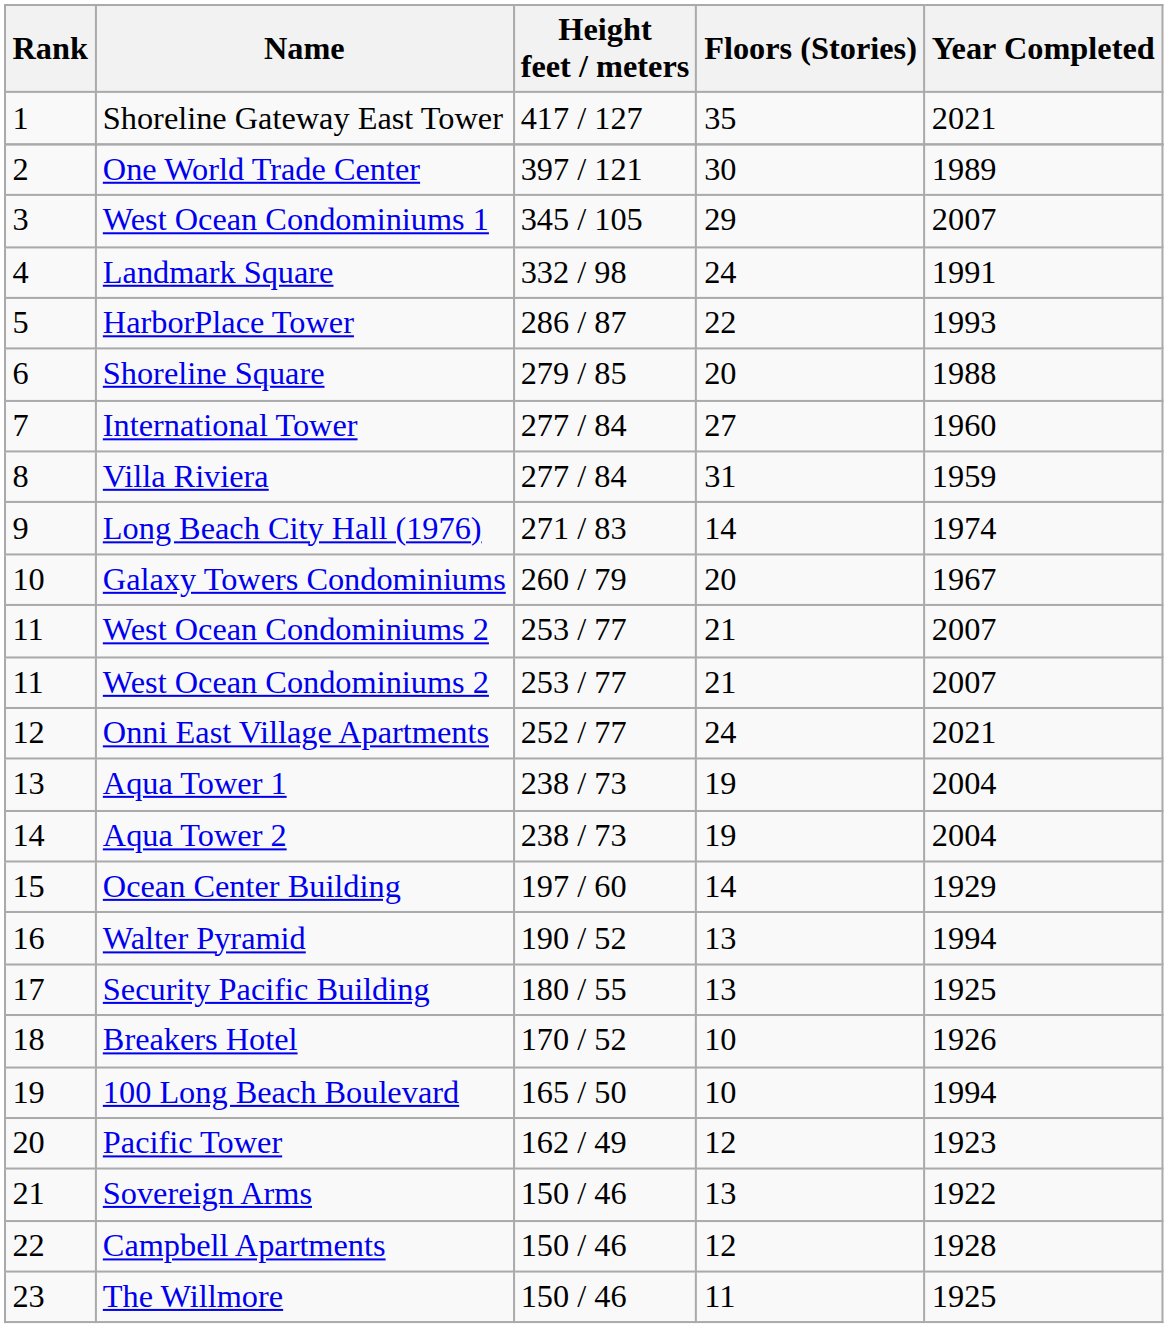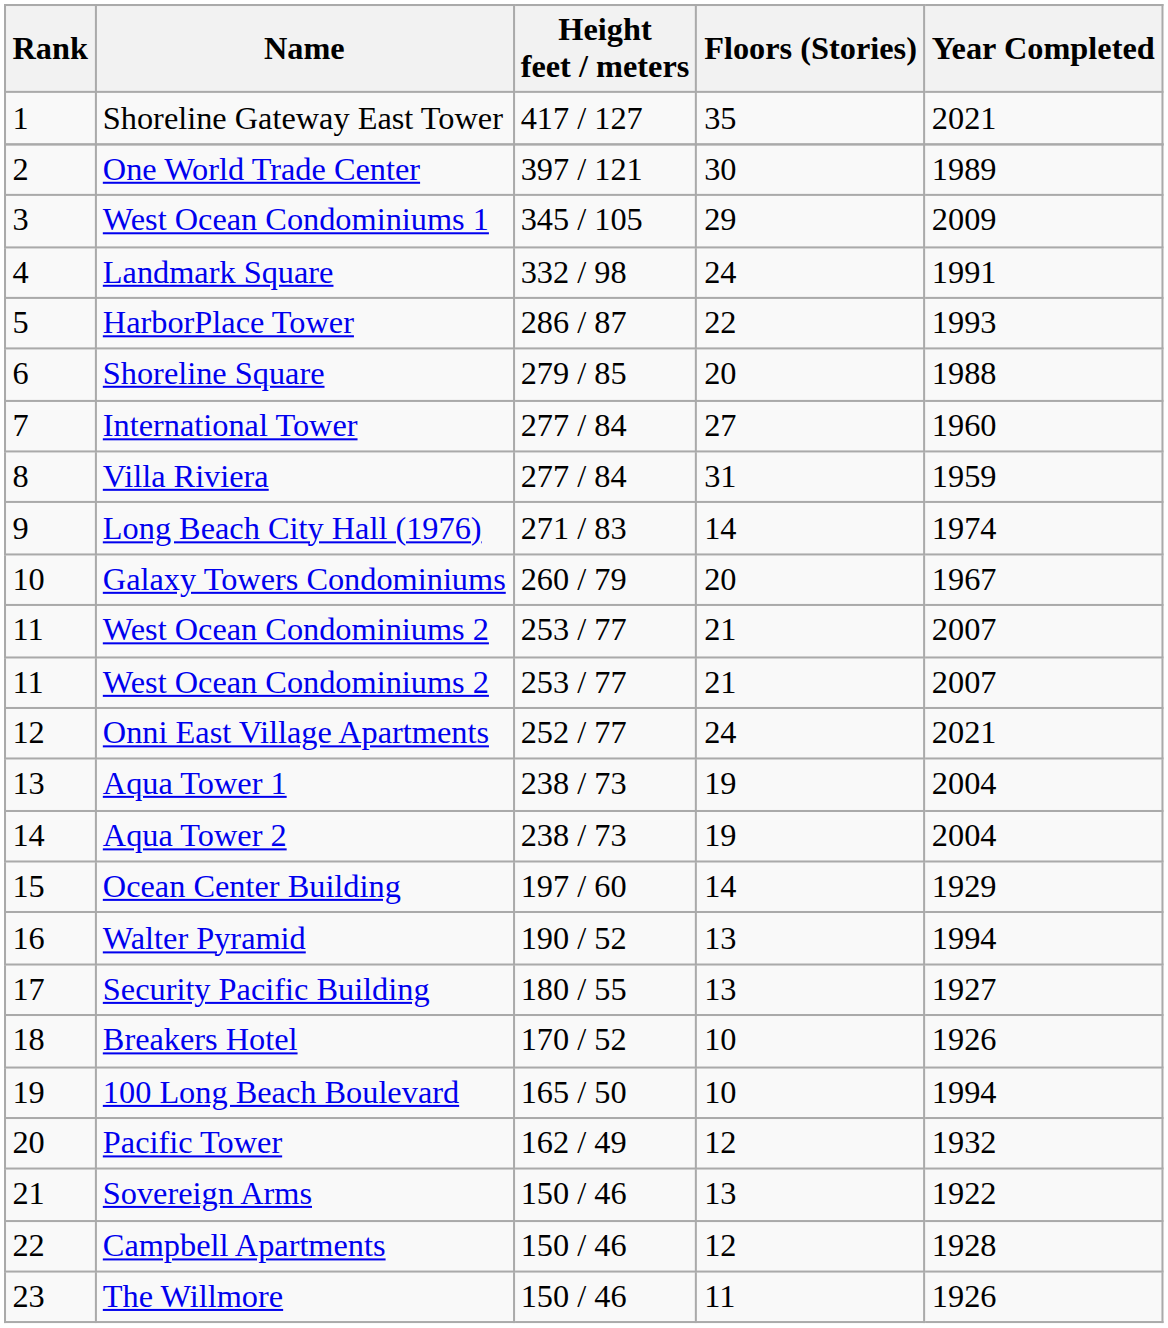West Ocean Condominiums 1 | Year Completed: 2007 -> 2009
Security Pacific Building | Year Completed: 1925 -> 1927
Pacific Tower | Year Completed: 1923 -> 1932
The Willmore | Year Completed: 1925 -> 1926
